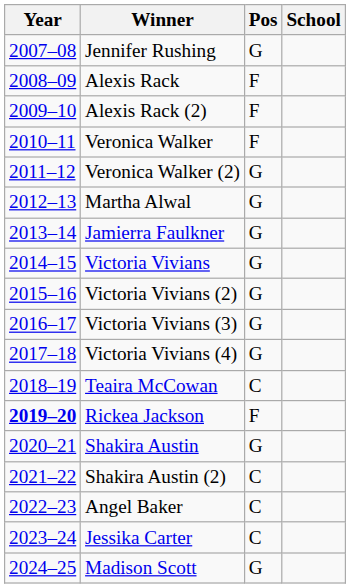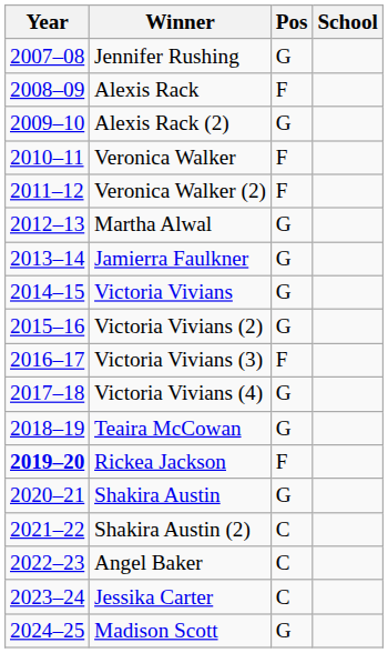Alexis Rack (2) | Pos: F -> G
Veronica Walker (2) | Pos: G -> F
Victoria Vivians (3) | Pos: G -> F
Teaira McCowan | Pos: C -> G
